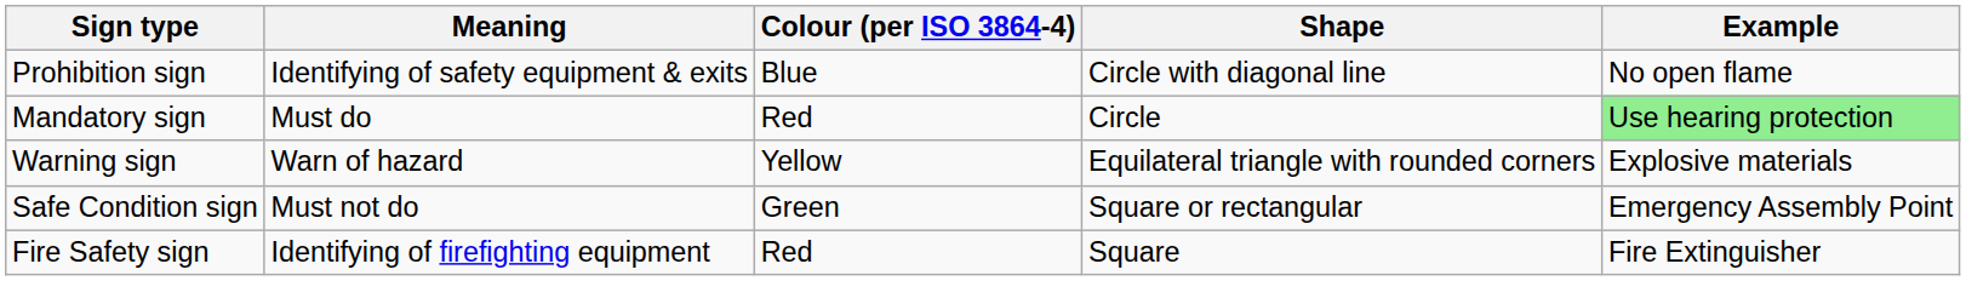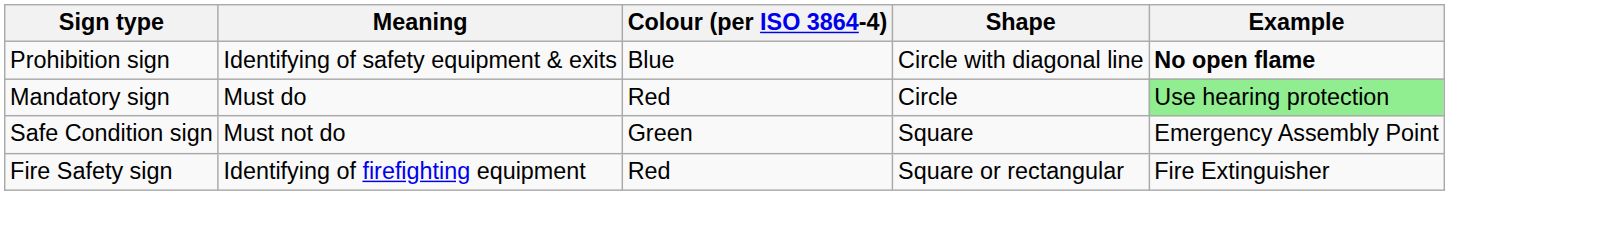Prohibition sign | Example: normal -> bold
- row: Warning sign | Warn of hazard | Yellow | Equilateral triangle with rounded corners | Explosive materials
Safe Condition sign | Shape: Square or rectangular -> Square
Fire Safety sign | Shape: Square -> Square or rectangular
